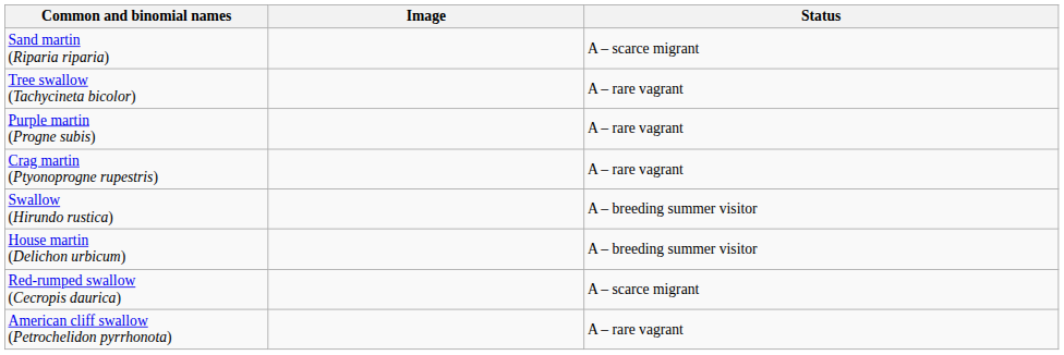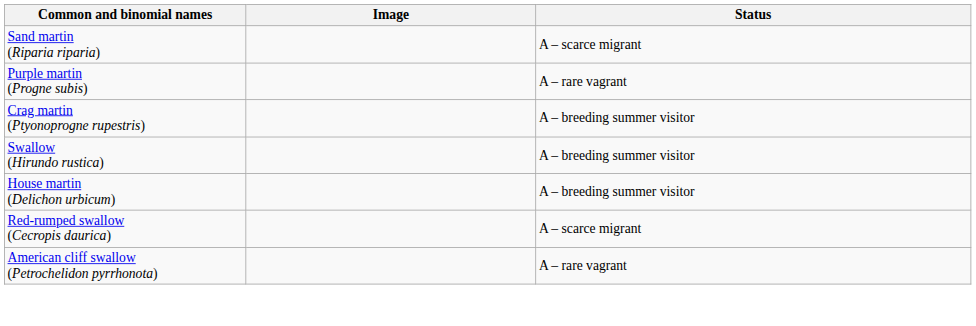- row: Tree swallow (Tachycineta bicolor) | A – rare vagrant
Crag martin (Ptyonoprogne rupestris) | Status: A – rare vagrant -> A – breeding summer visitor
